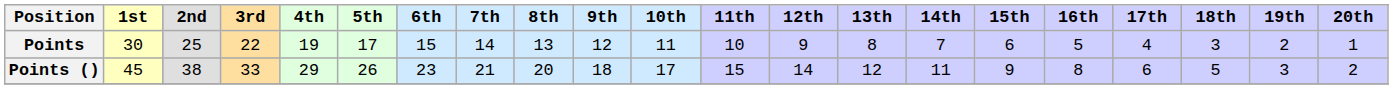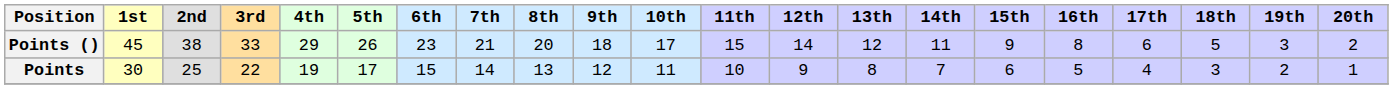rows swapped: Points <-> Points ()
